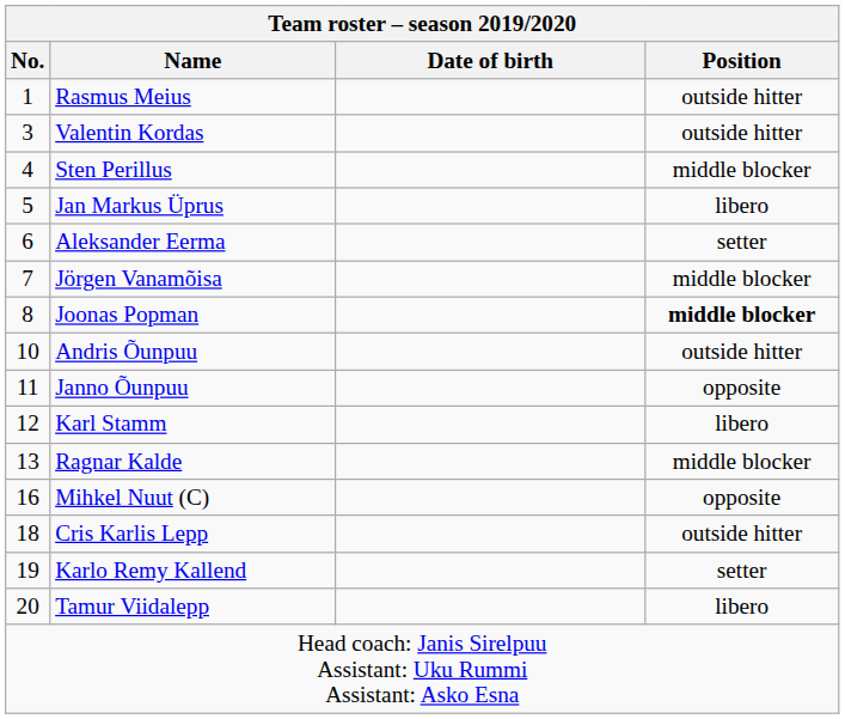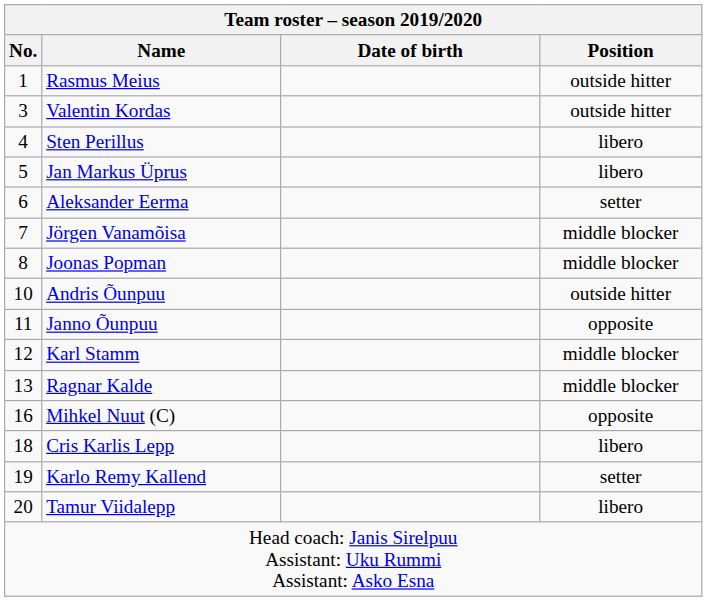Sten Perillus | Position: middle blocker -> libero
Joonas Popman | Position: bold -> normal
Karl Stamm | Position: libero -> middle blocker
Cris Karlis Lepp | Position: outside hitter -> libero
